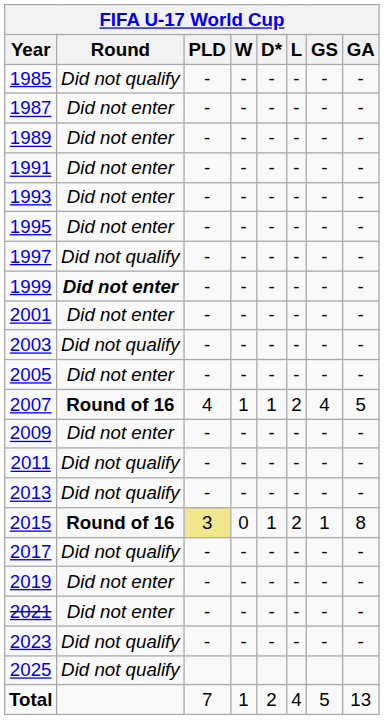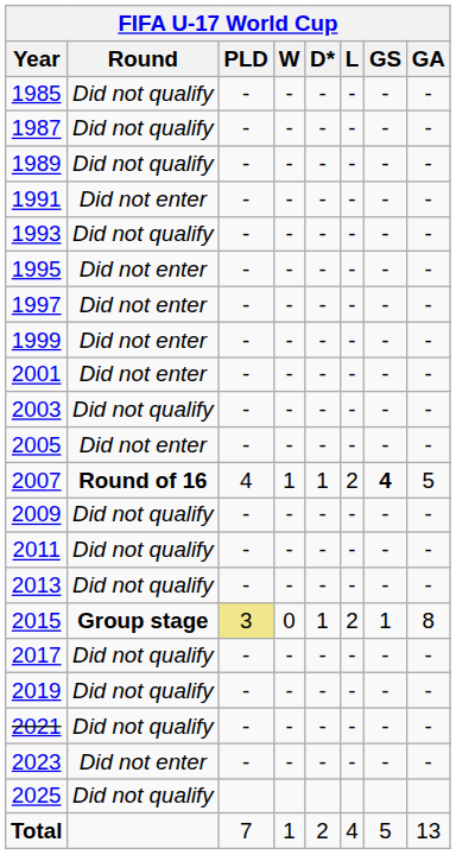1987 | Round: Did not enter -> Did not qualify
1989 | Round: Did not enter -> Did not qualify
1993 | Round: Did not enter -> Did not qualify
1997 | Round: Did not qualify -> Did not enter
1999 | Round: bold -> normal
2007 | GS: normal -> bold
2009 | Round: Did not enter -> Did not qualify
2015 | Round: Round of 16 -> Group stage
2019 | Round: Did not enter -> Did not qualify
2021 | Round: Did not enter -> Did not qualify
2023 | Round: Did not qualify -> Did not enter
